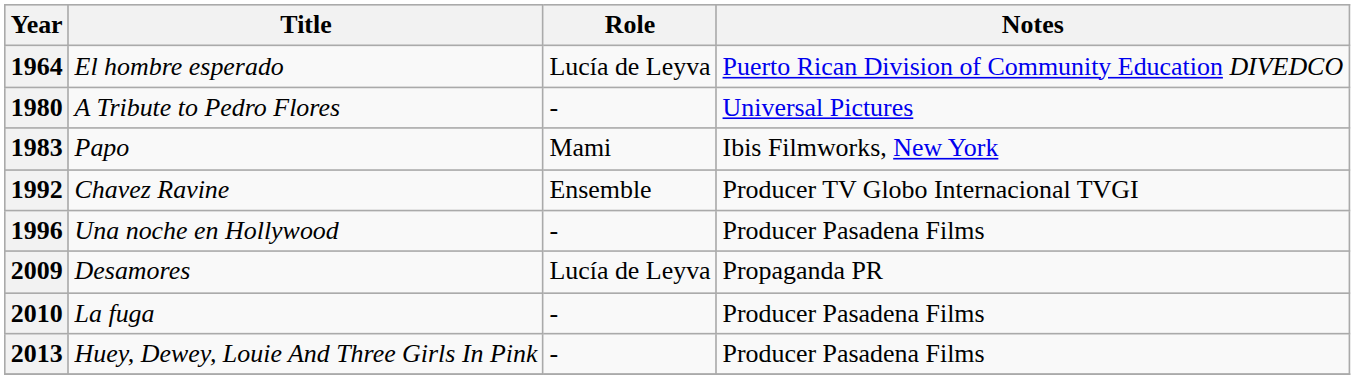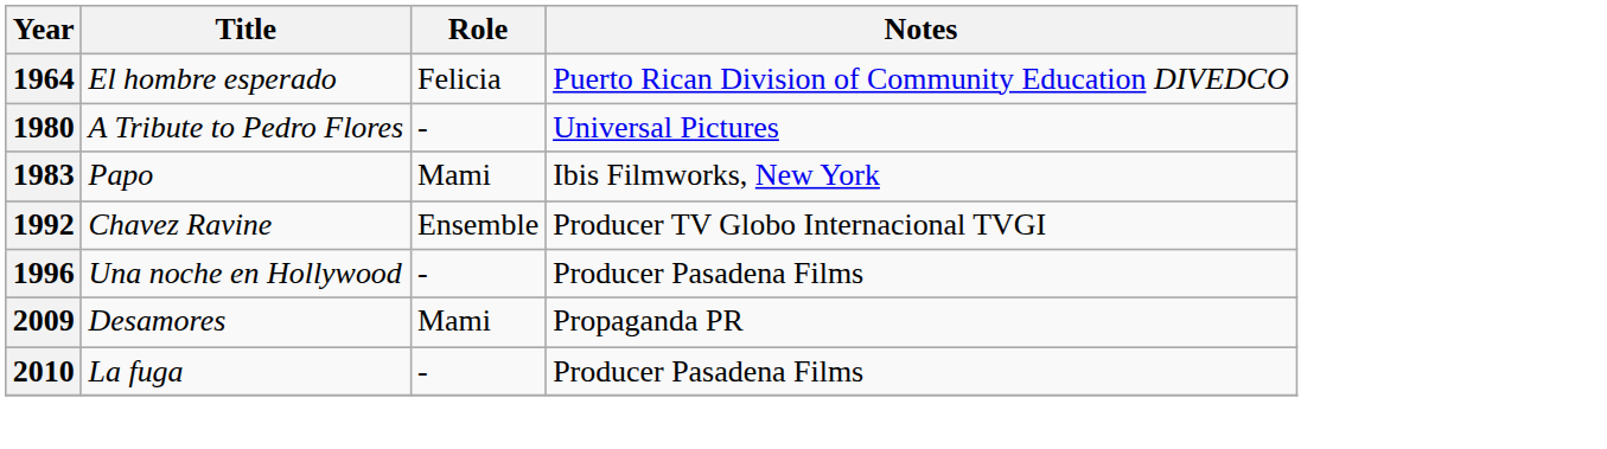1964 | Role: Lucía de Leyva -> Felicia
2009 | Role: Lucía de Leyva -> Mami
- row: 2013 | Huey, Dewey, Louie And Three Girls In Pink | - | Producer Pasadena Films
